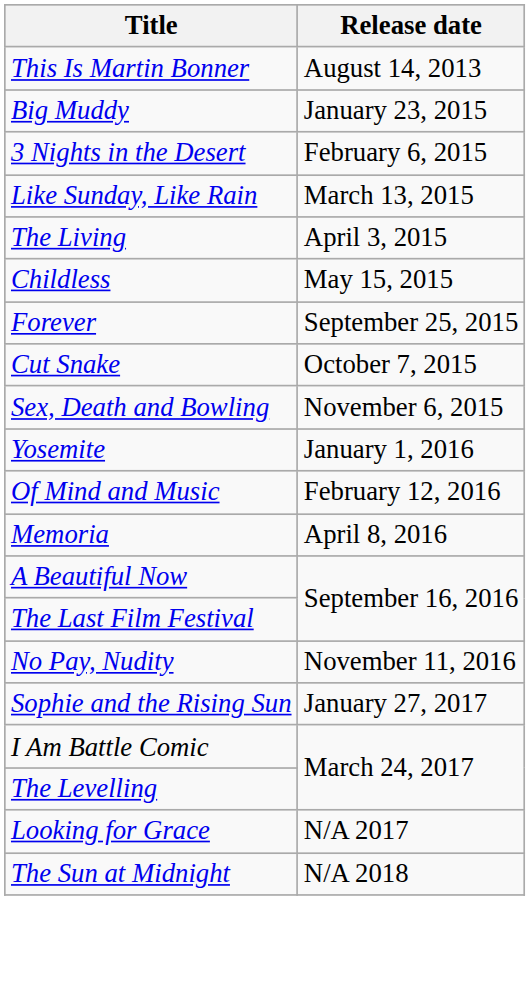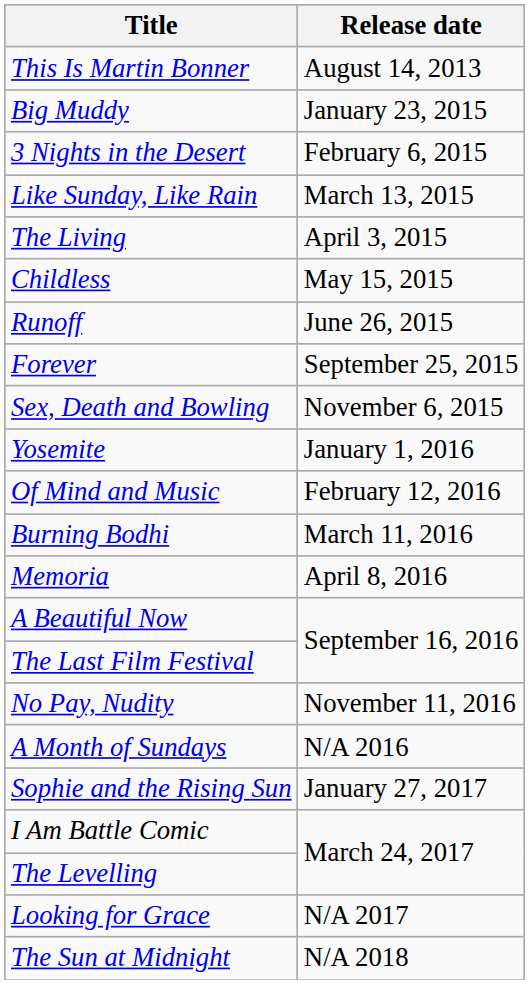+ row: Runoff | June 26, 2015
- row: Cut Snake | October 7, 2015
+ row: Burning Bodhi | March 11, 2016
+ row: A Month of Sundays | N/A 2016
